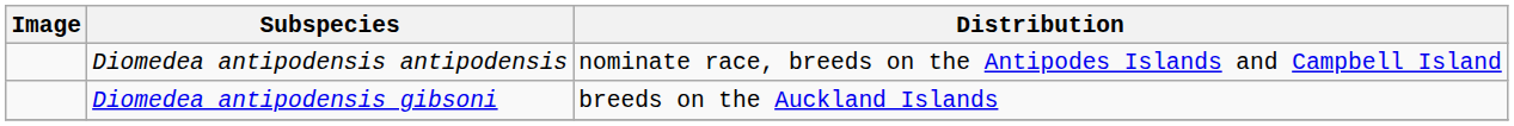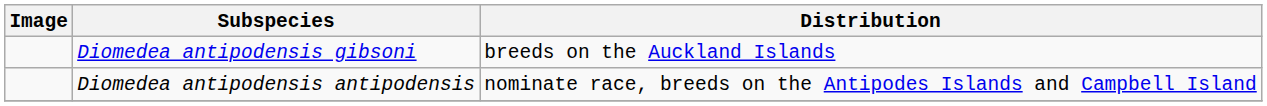rows swapped: Diomedea antipodensis antipodensis <-> Diomedea antipodensis gibsoni
